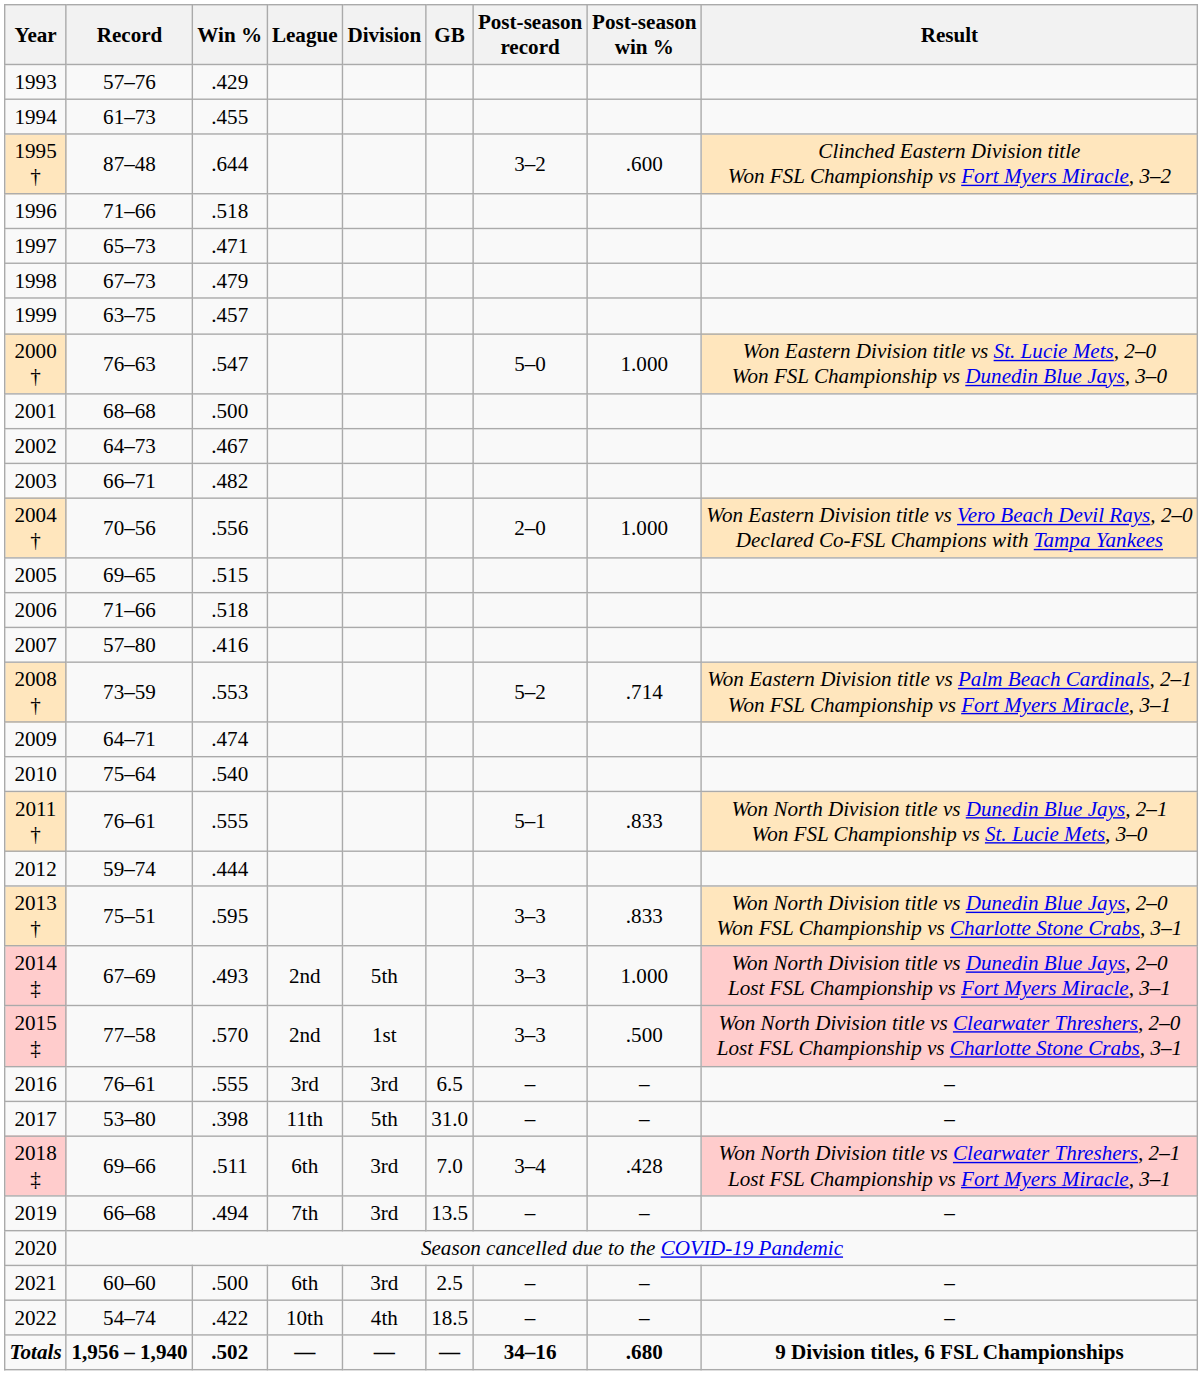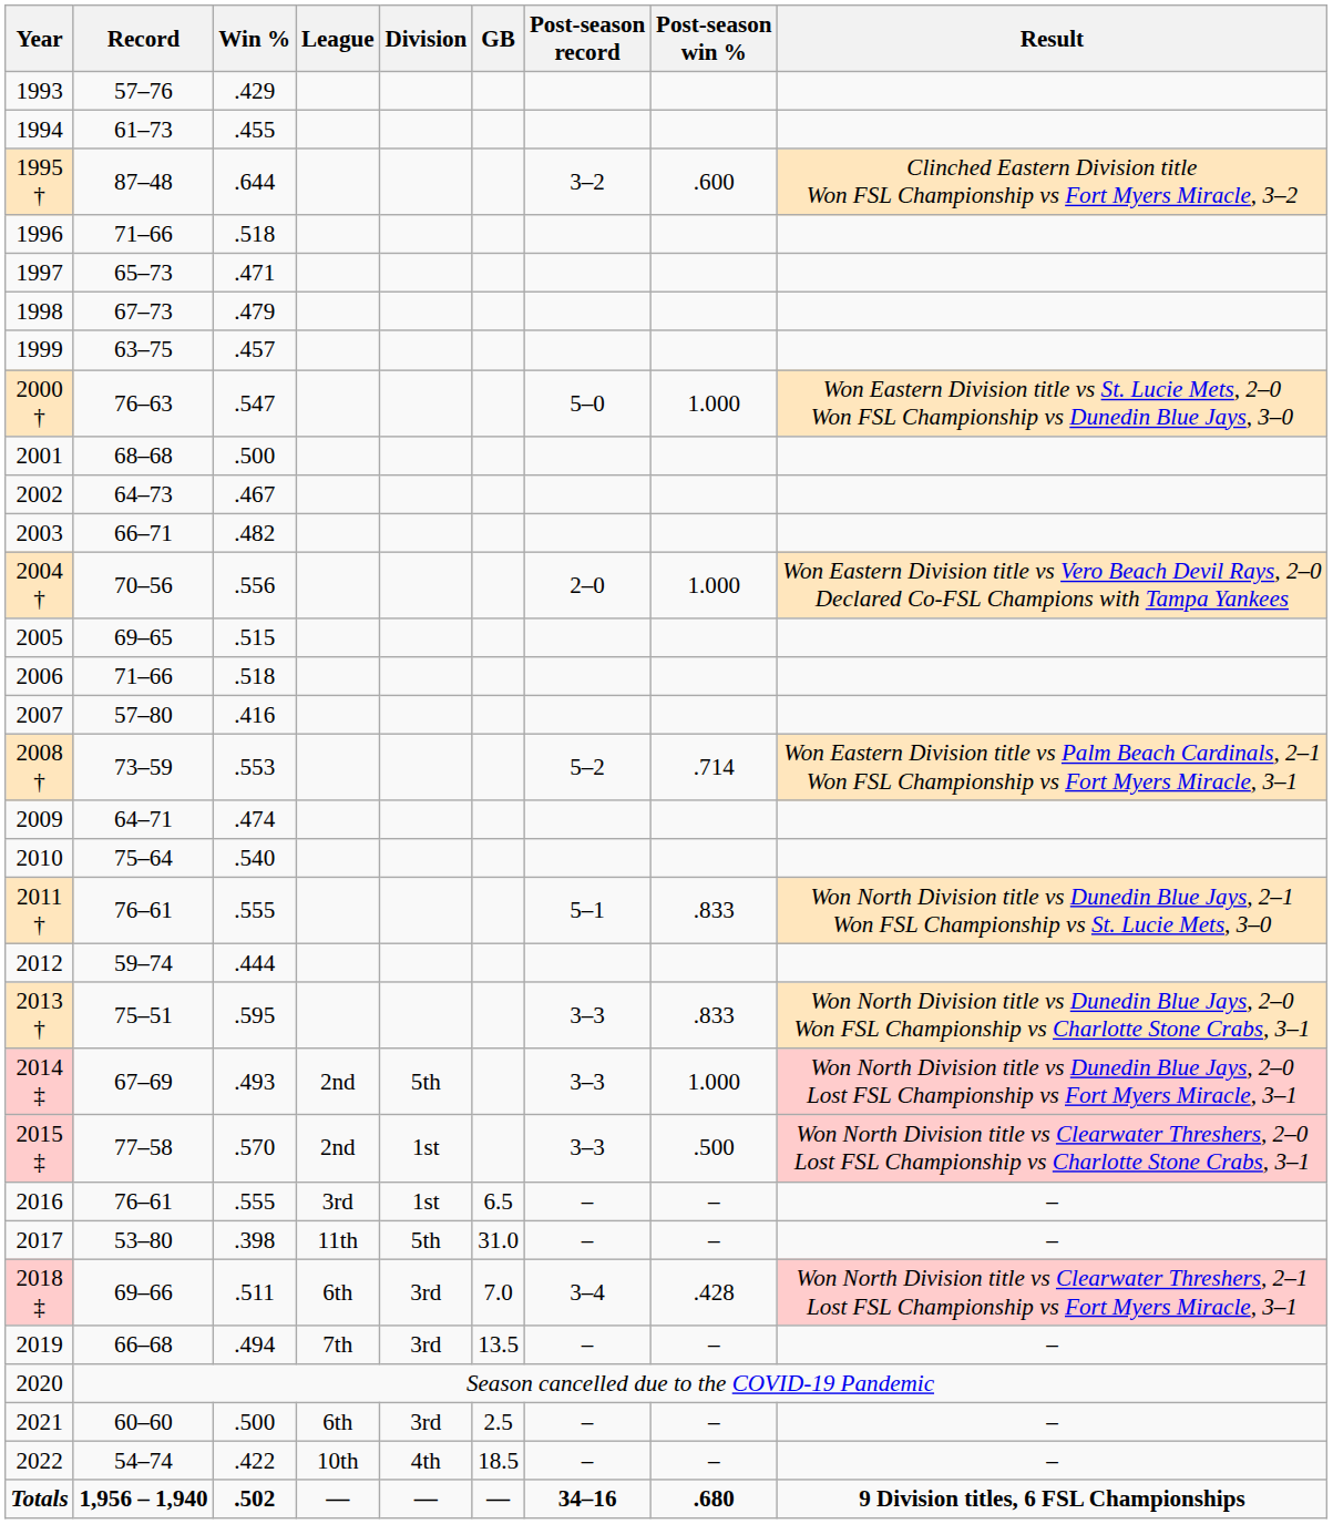2016 | Division: 3rd -> 1st
